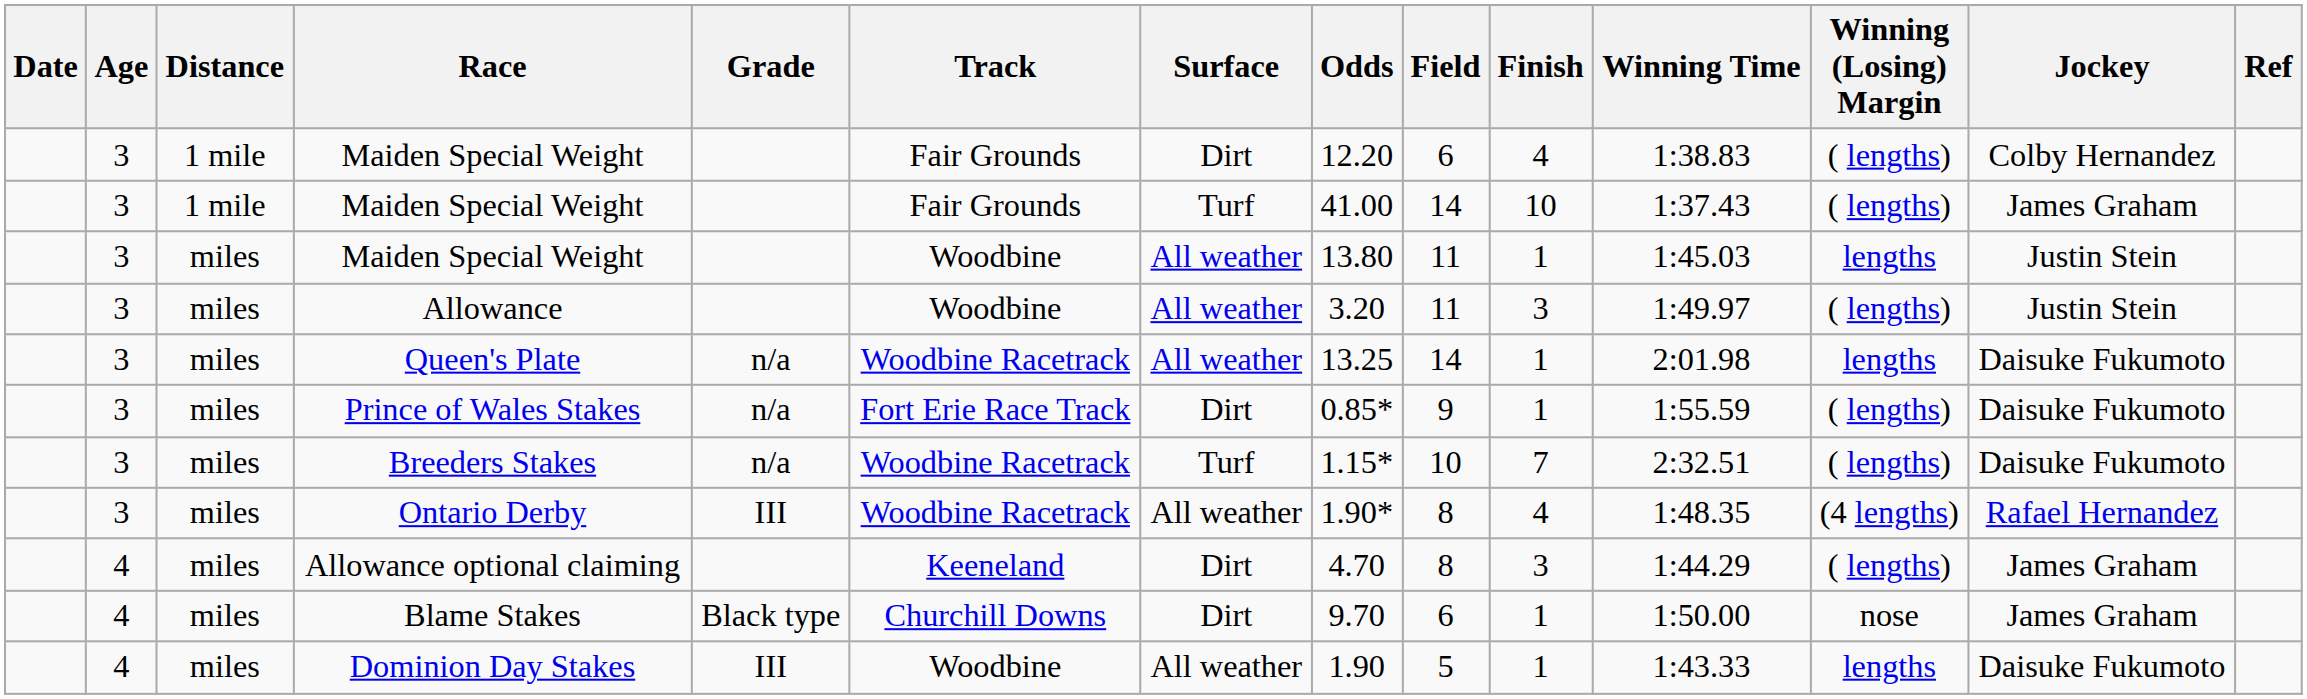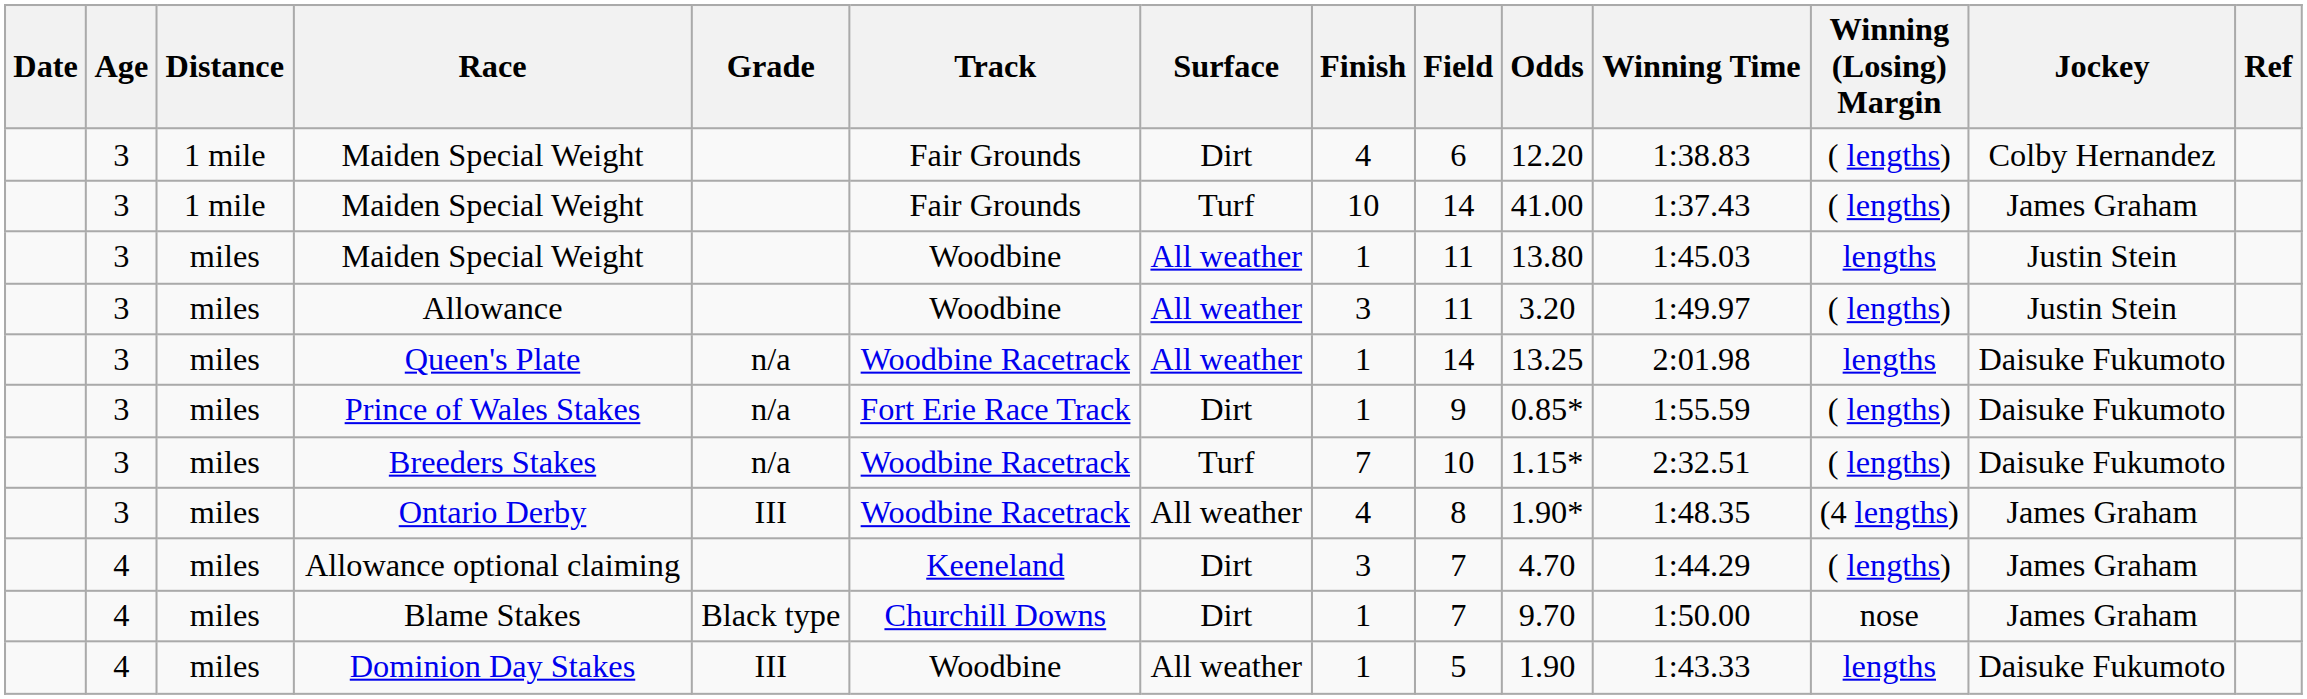columns swapped: Odds <-> Finish
Ontario Derby | Jockey: Rafael Hernandez -> James Graham
Allowance optional claiming | Field: 8 -> 7
Blame Stakes | Field: 6 -> 7
